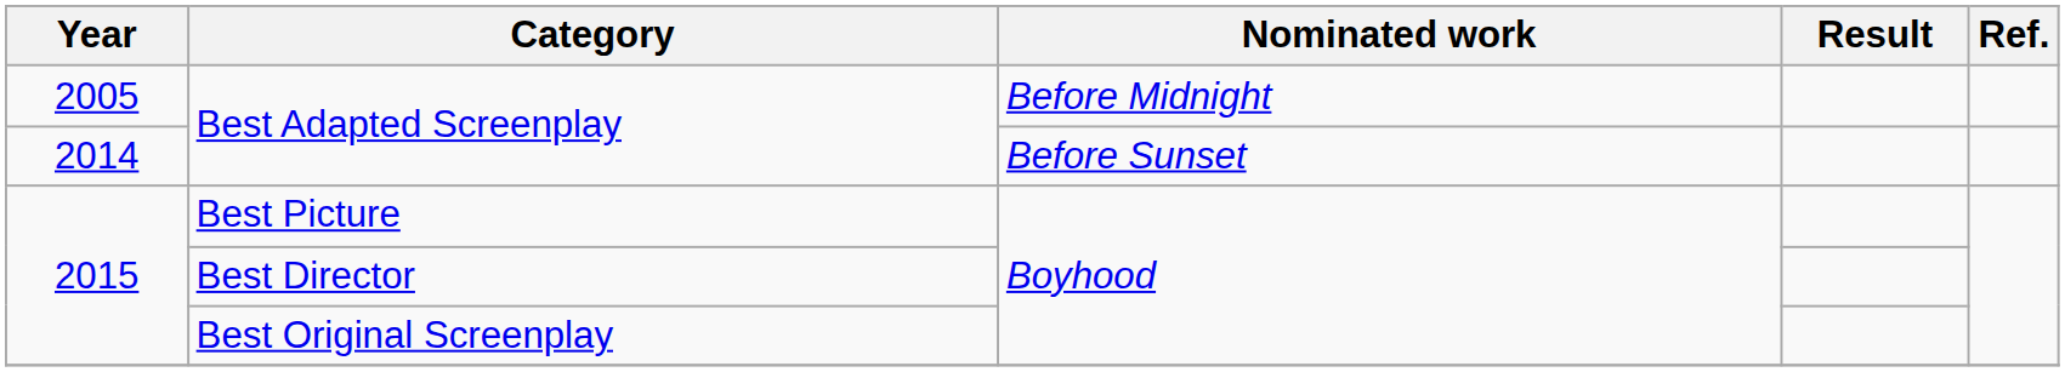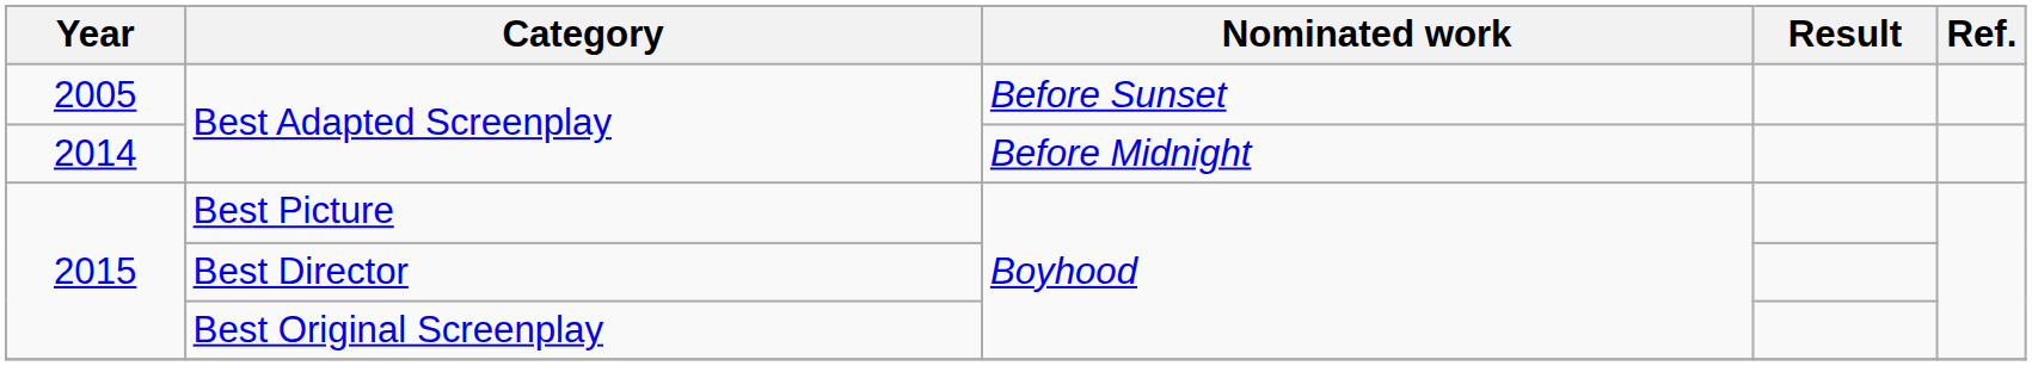2005 / Best Adapted Screenplay | Nominated work: Before Midnight -> Before Sunset
2014 / Best Adapted Screenplay | Nominated work: Before Sunset -> Before Midnight
